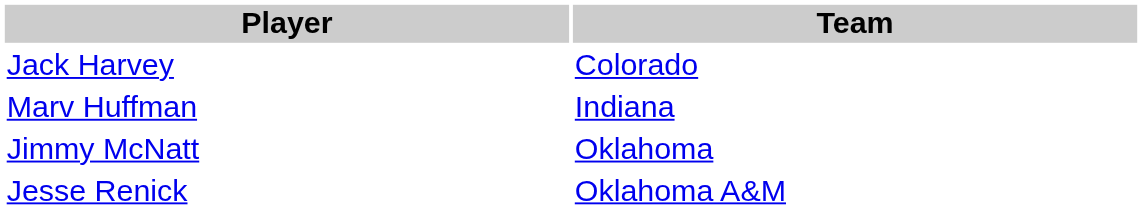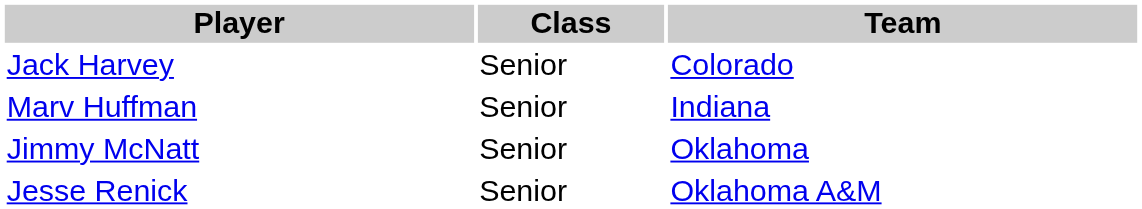+ column: Class | Senior | Senior | Senior | Senior
